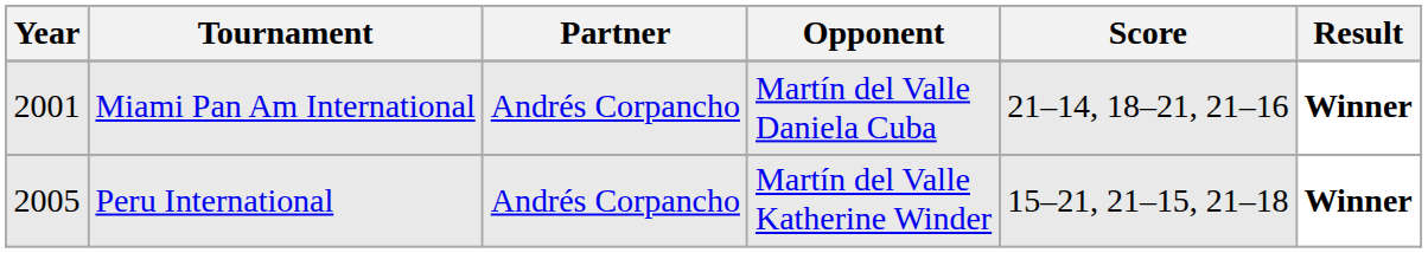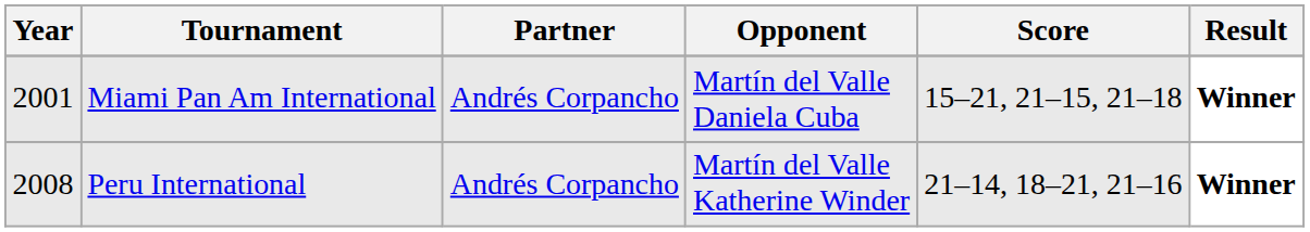Miami Pan Am International | Score: 21–14, 18–21, 21–16 -> 15–21, 21–15, 21–18
Peru International | Year: 2005 -> 2008
Peru International | Score: 15–21, 21–15, 21–18 -> 21–14, 18–21, 21–16
